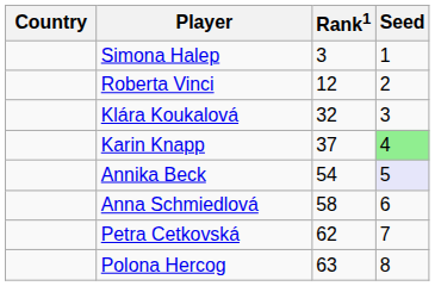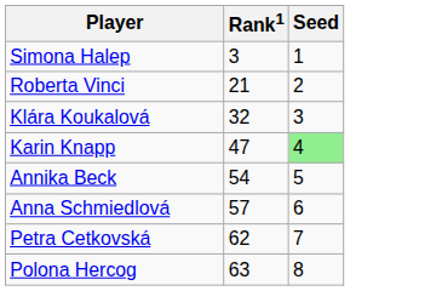- column: Country
Roberta Vinci | Rank1: 12 -> 21
Karin Knapp | Rank1: 37 -> 47
Annika Beck | Seed: lavender background -> no background
Anna Schmiedlová | Rank1: 58 -> 57
